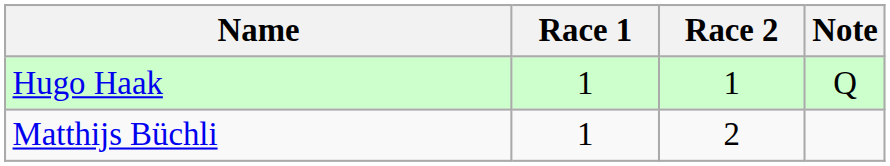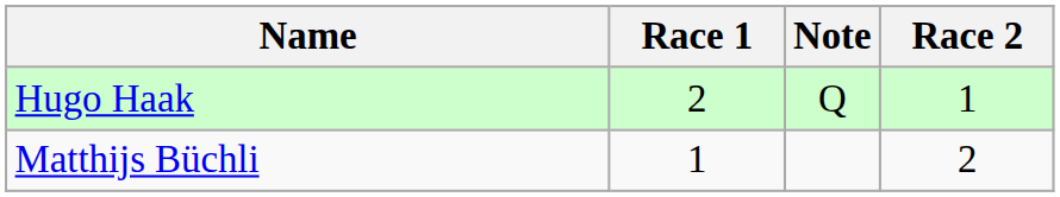columns swapped: Race 2 <-> Note
Hugo Haak | Race 1: 1 -> 2
